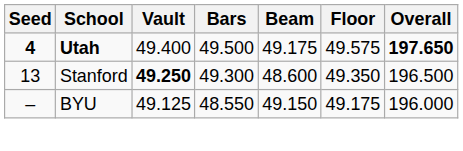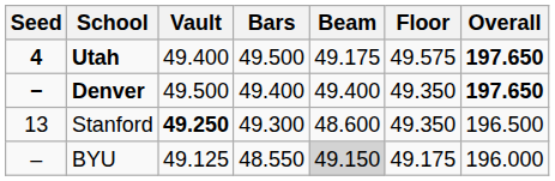+ row: − | Denver | 49.500 | 49.400 | 49.400 | 49.350 | 197.650
BYU | Beam: no background -> lightgrey background
